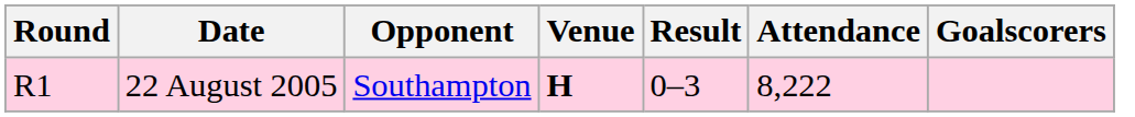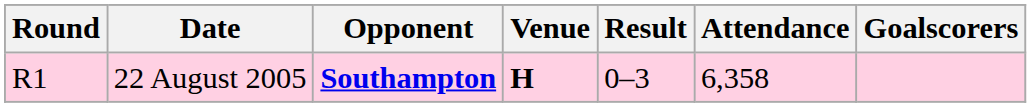22 August 2005 | Opponent: normal -> bold
22 August 2005 | Attendance: 8,222 -> 6,358
